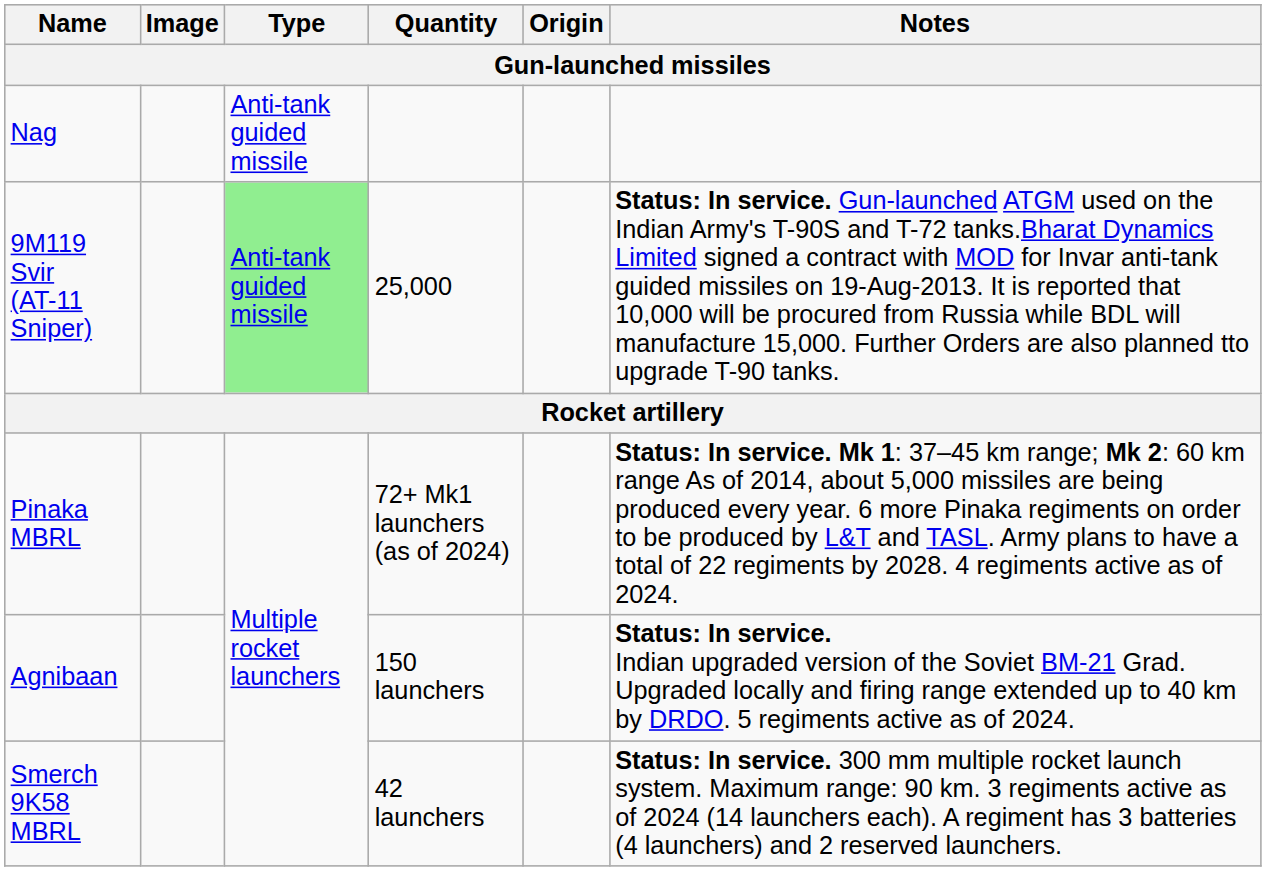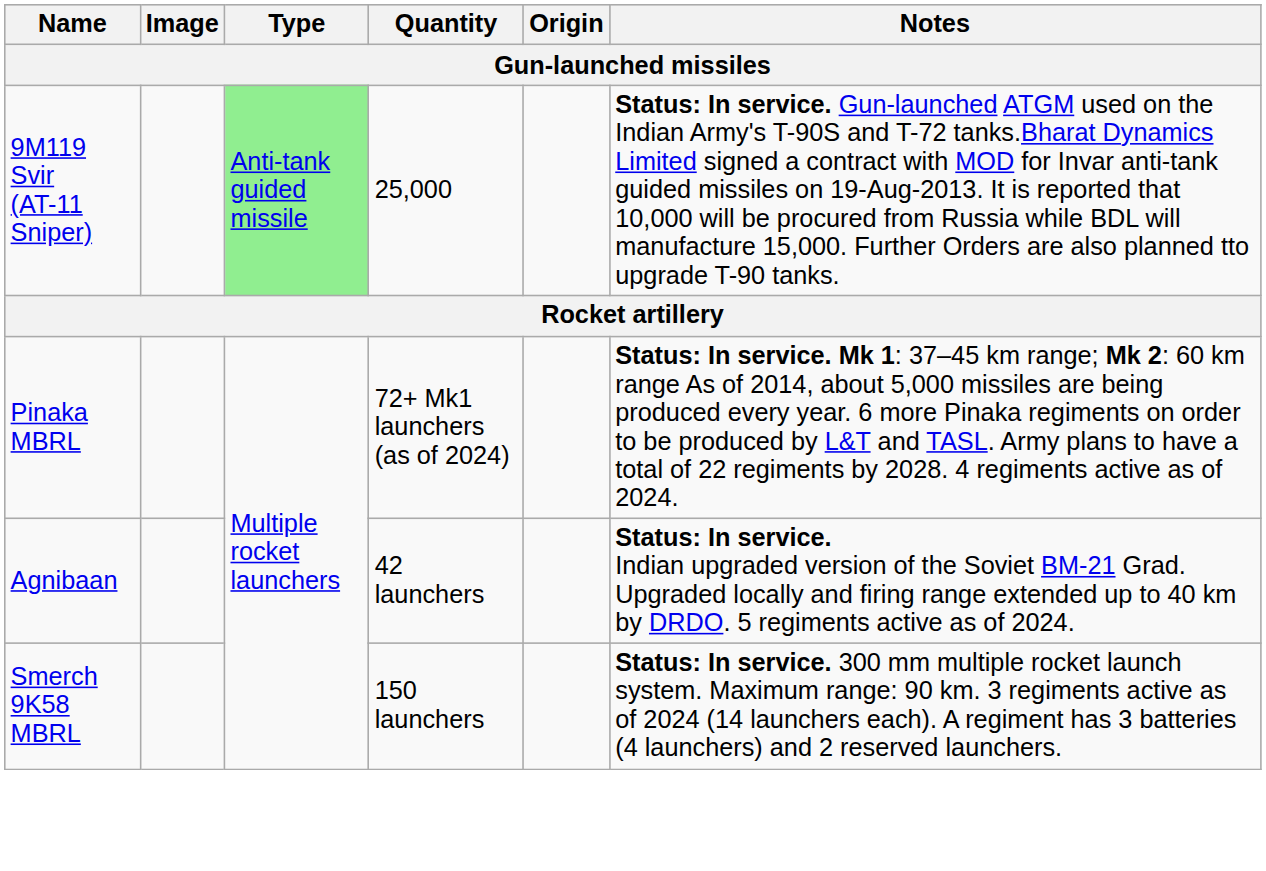- row: Nag | Anti-tank guided missile
Agnibaan | Quantity: 150 launchers -> 42 launchers
Smerch 9K58 MBRL | Quantity: 42 launchers -> 150 launchers
